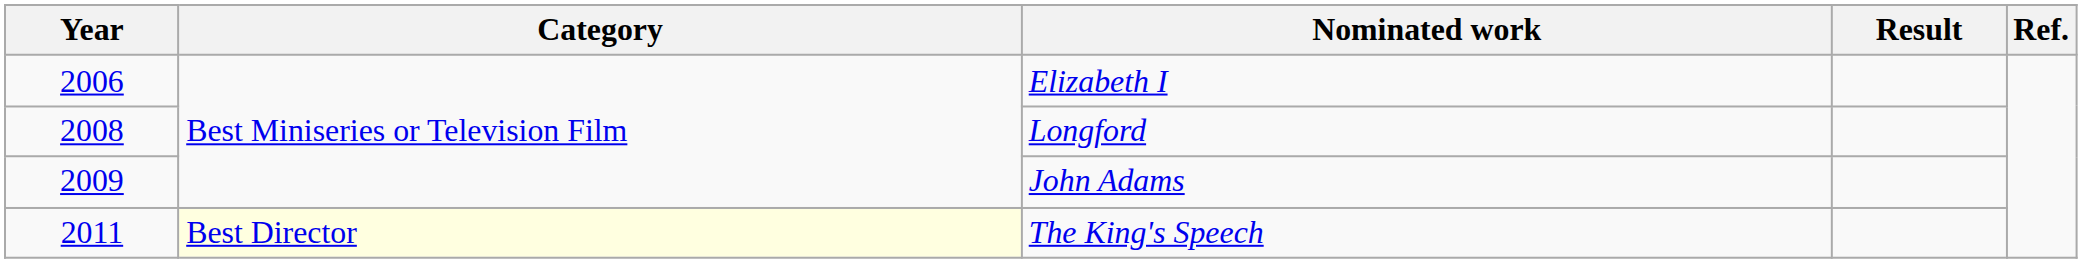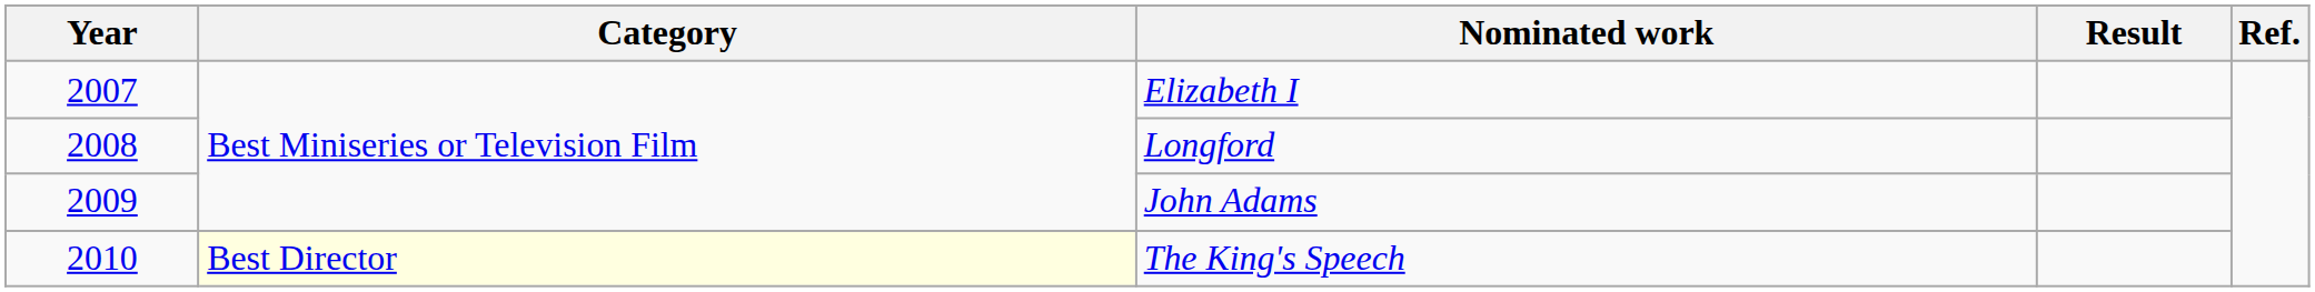Elizabeth I | Year: 2006 -> 2007
The King's Speech | Year: 2011 -> 2010
